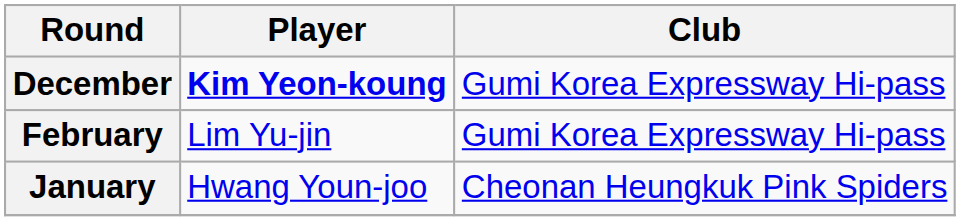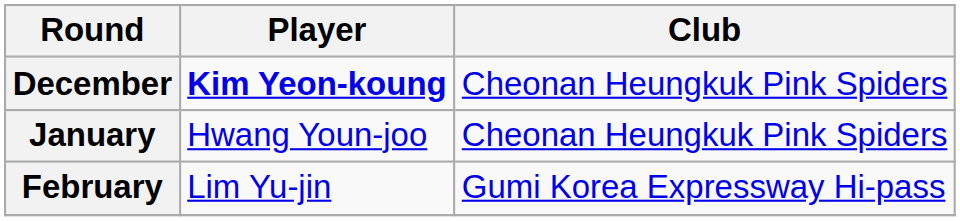December | Club: Gumi Korea Expressway Hi-pass -> Cheonan Heungkuk Pink Spiders
rows swapped: January <-> February
